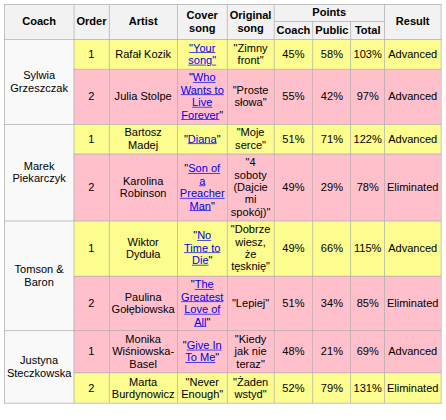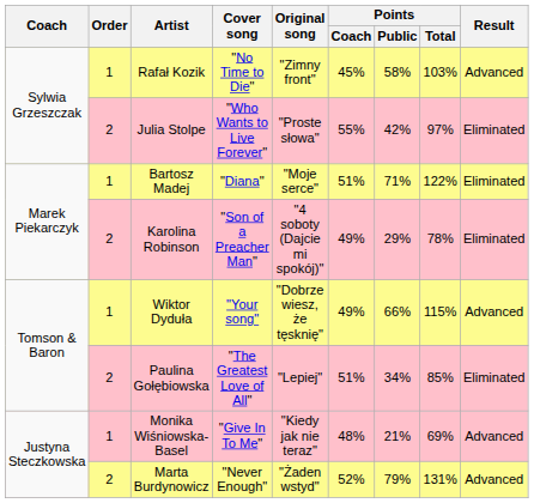Rafał Kozik | Cover song: "Your song" -> "No Time to Die"
Julia Stolpe | Result: Advanced -> Eliminated
Bartosz Madej | Result: Advanced -> Eliminated
Wiktor Dyduła | Cover song: "No Time to Die" -> "Your song"
Marta Burdynowicz | Result: Eliminated -> Advanced
